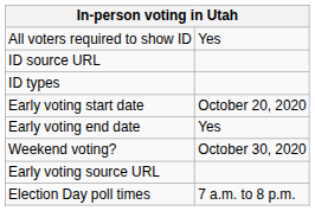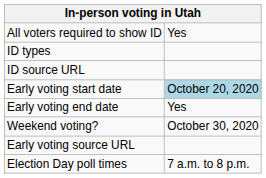rows swapped: ID types <-> ID source URL
Early voting start date | column 2: no background -> lightblue background
